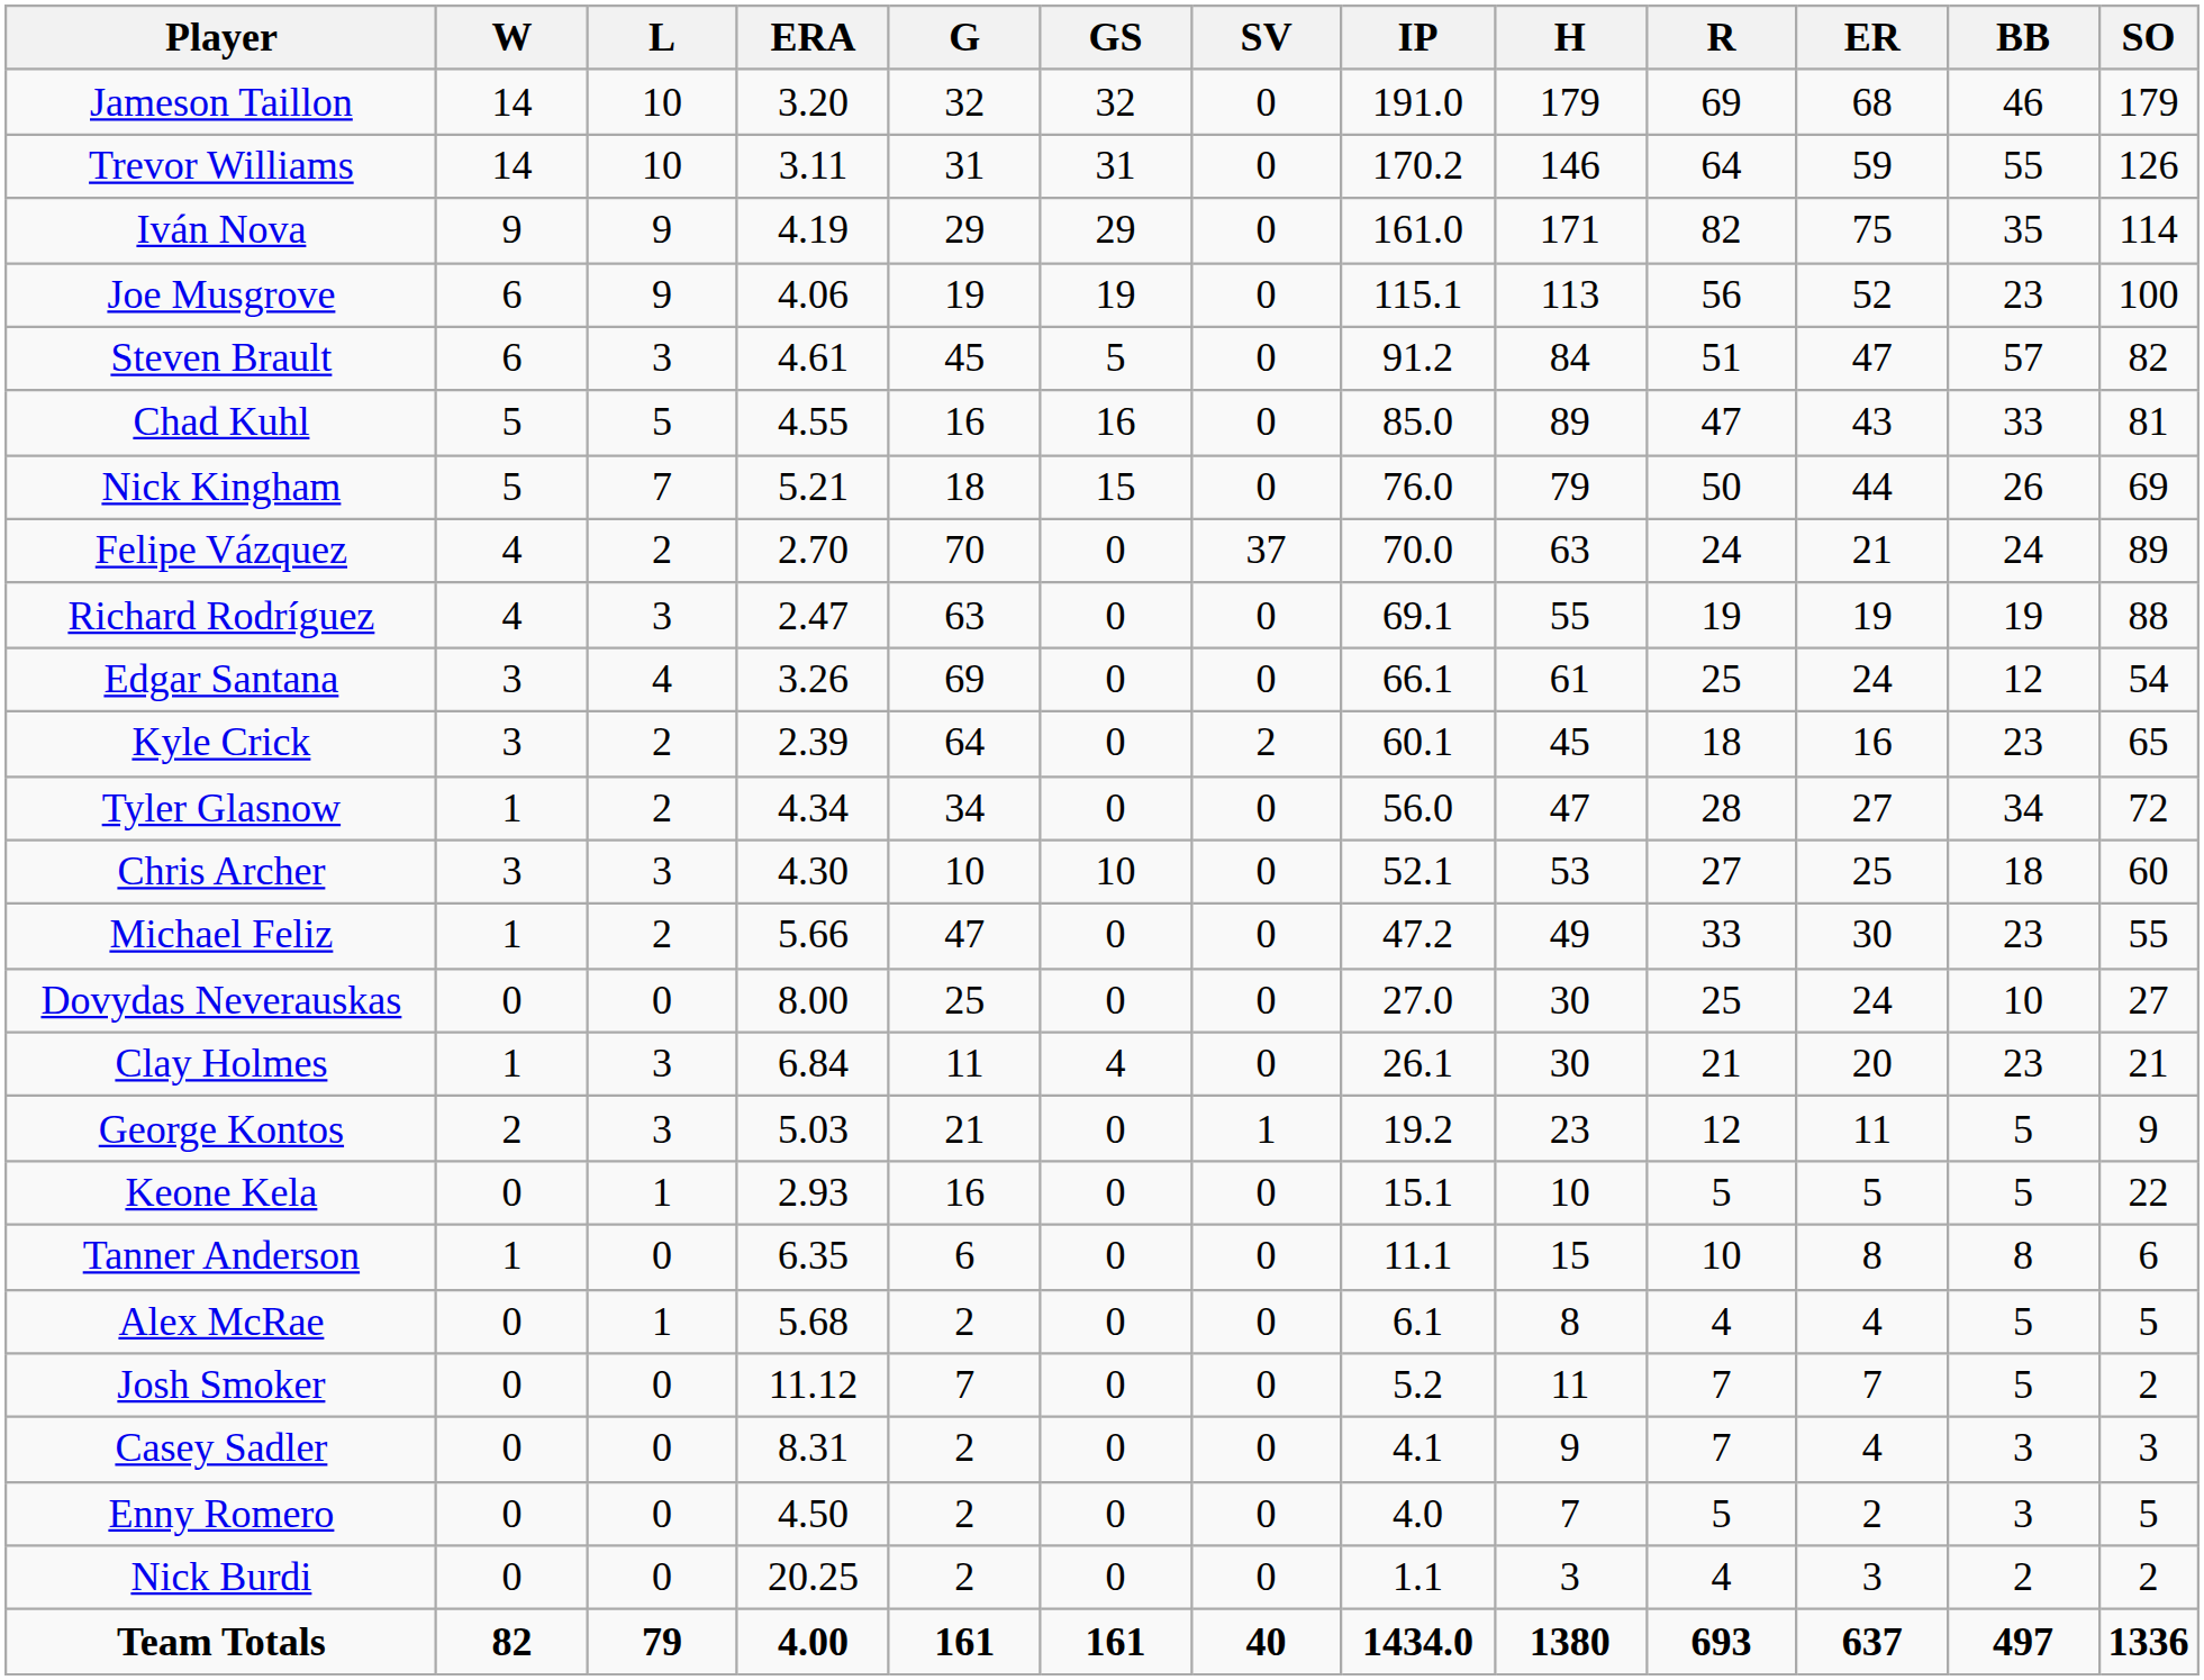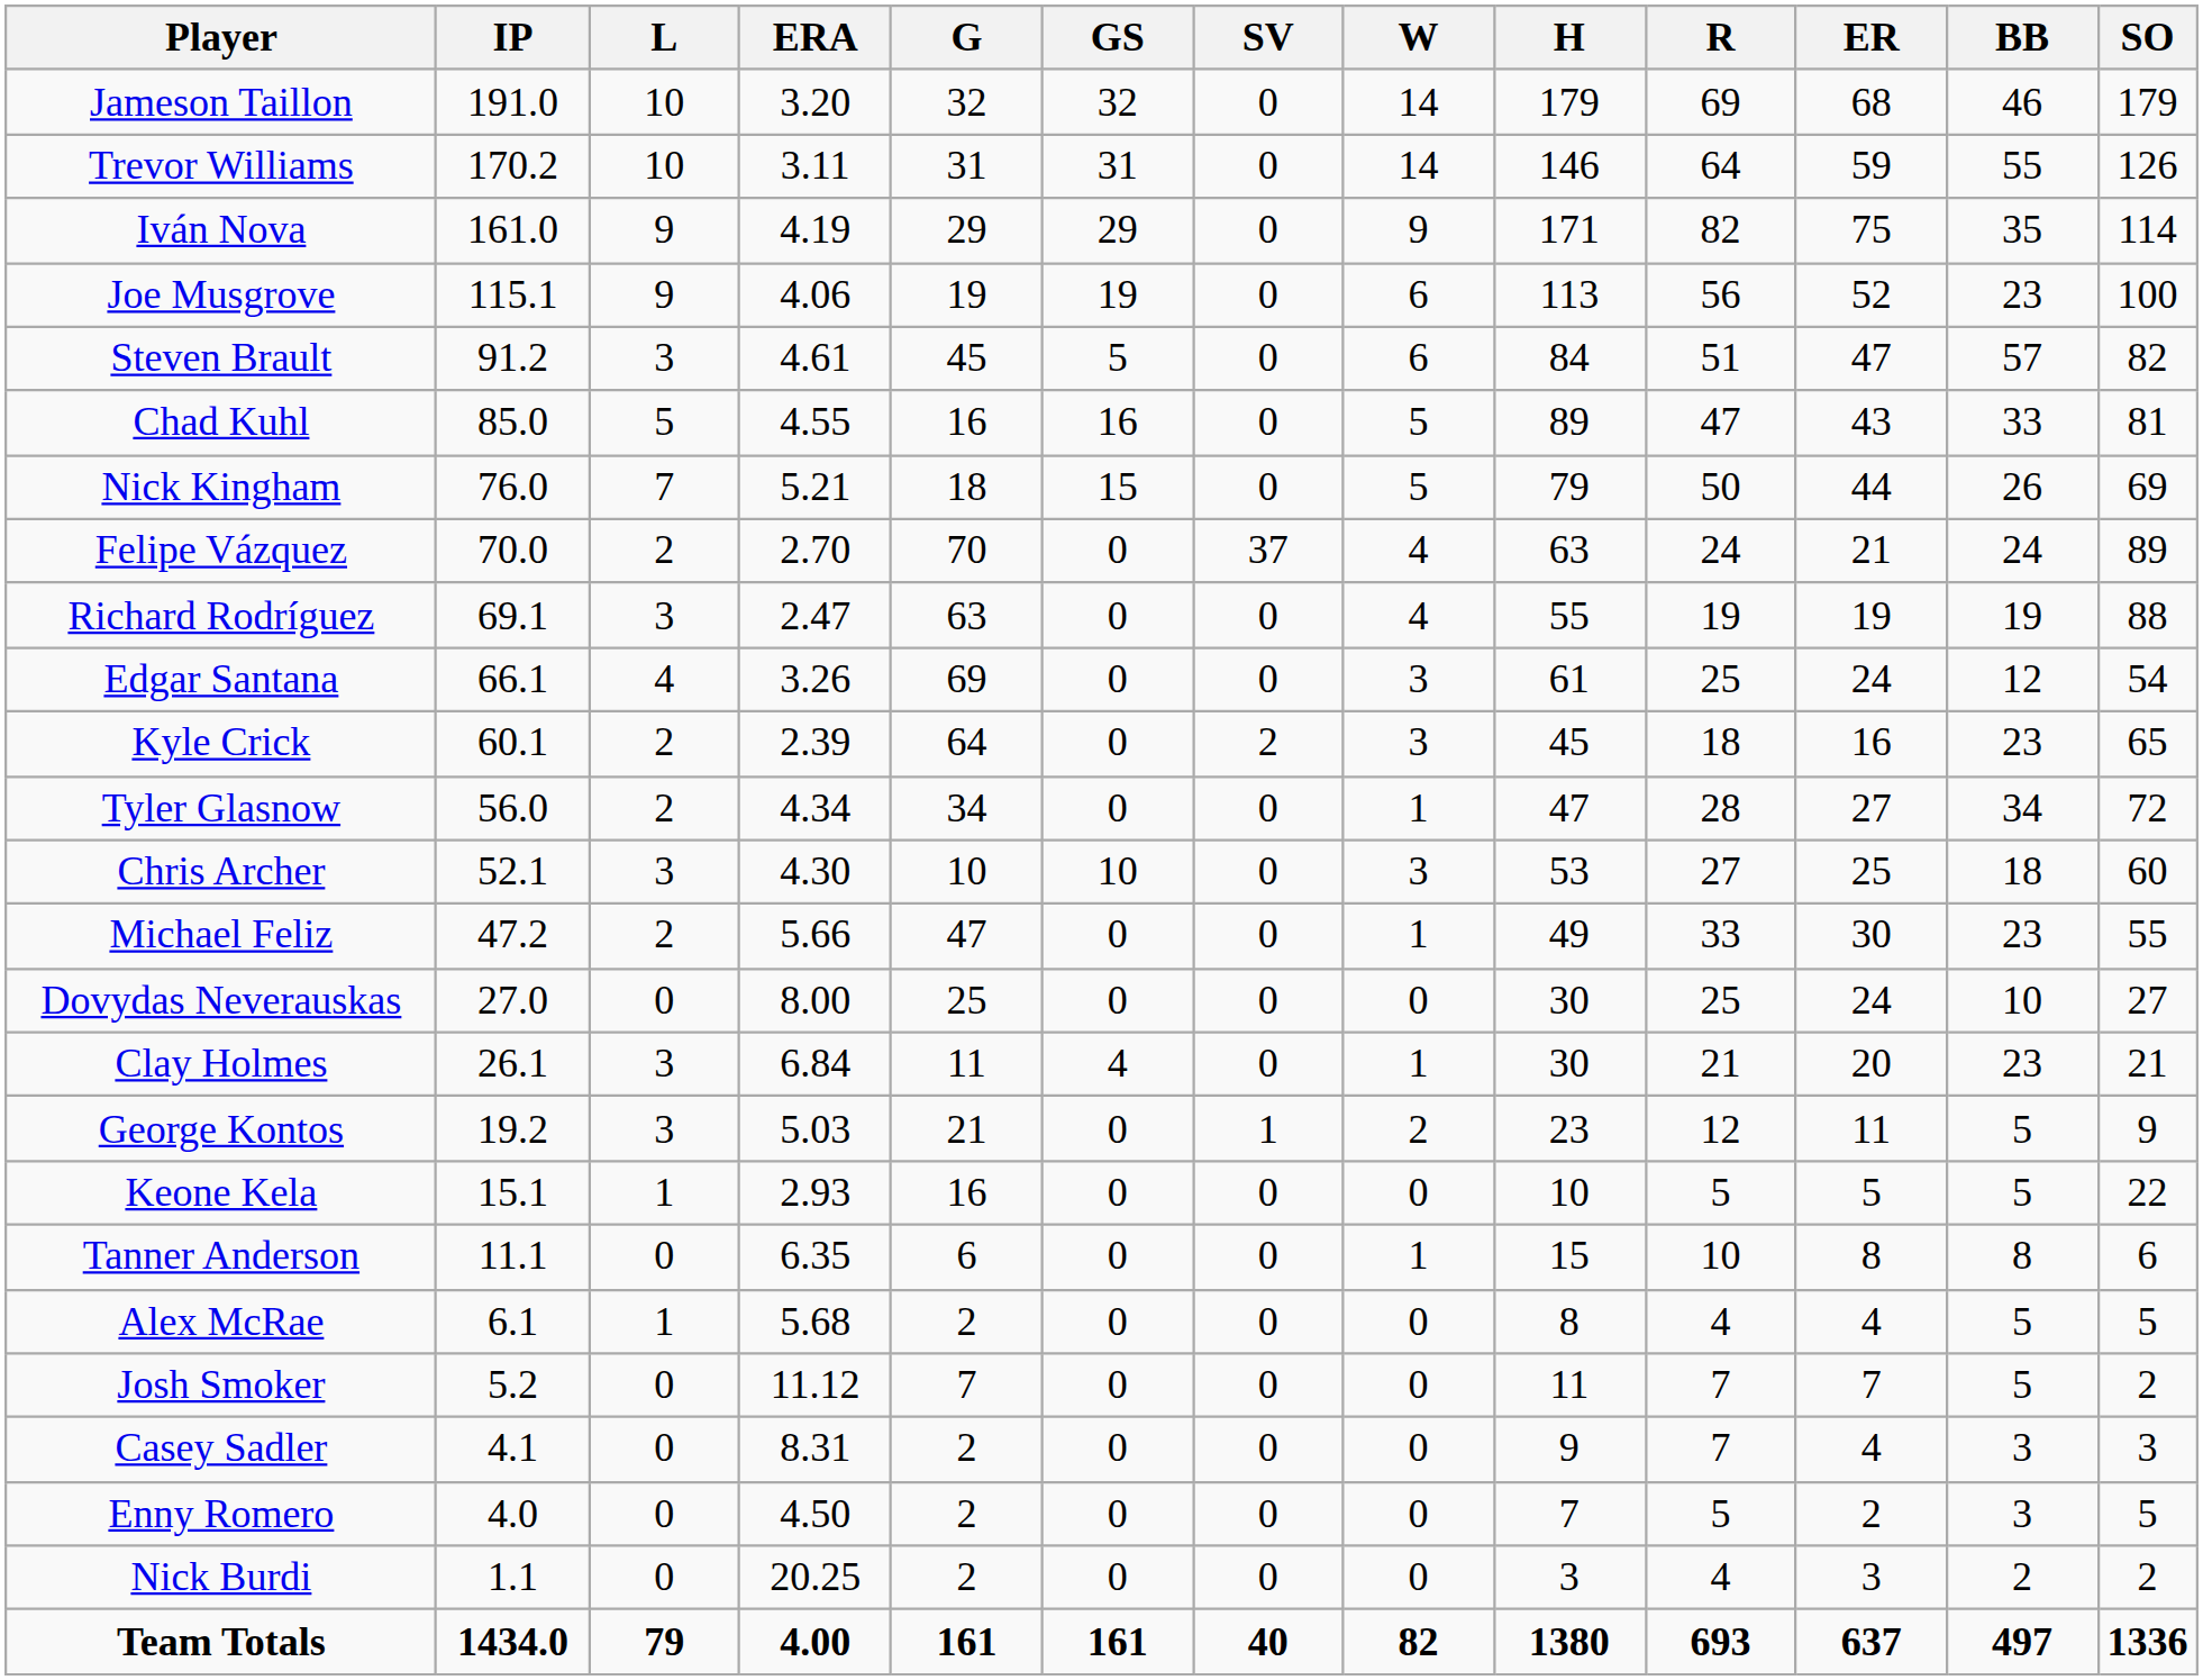columns swapped: W <-> IP
